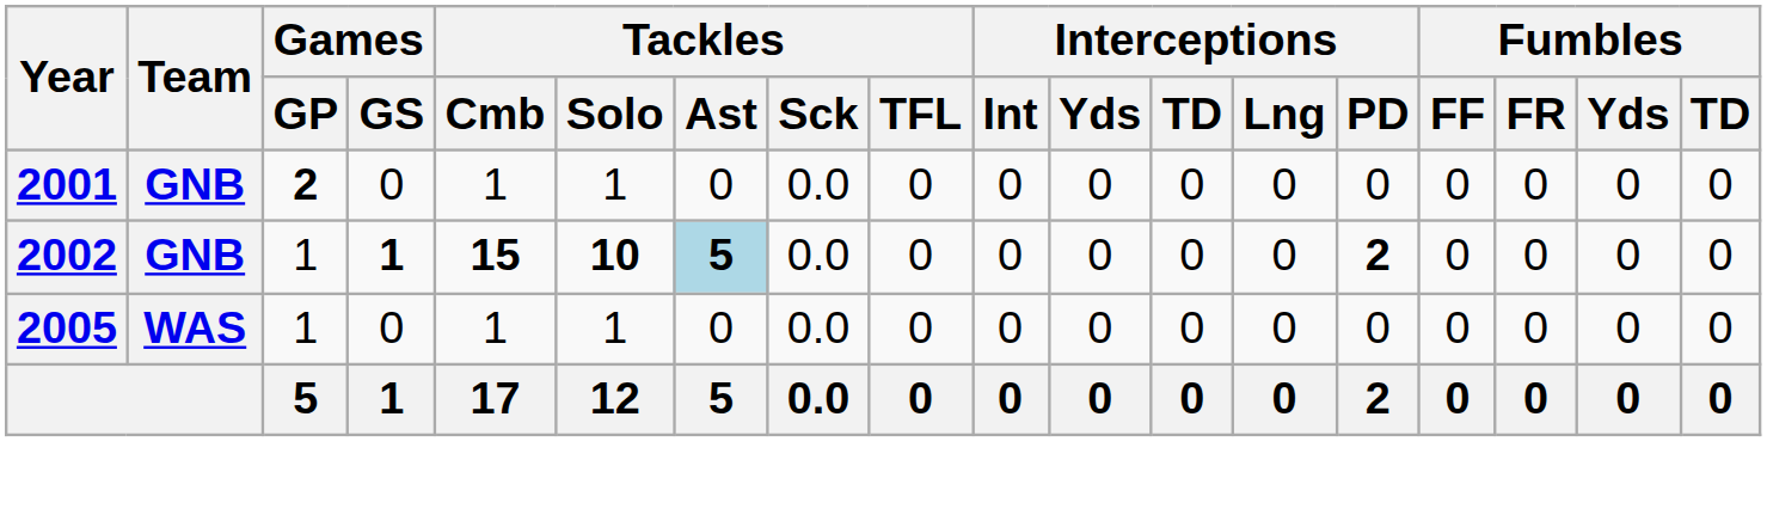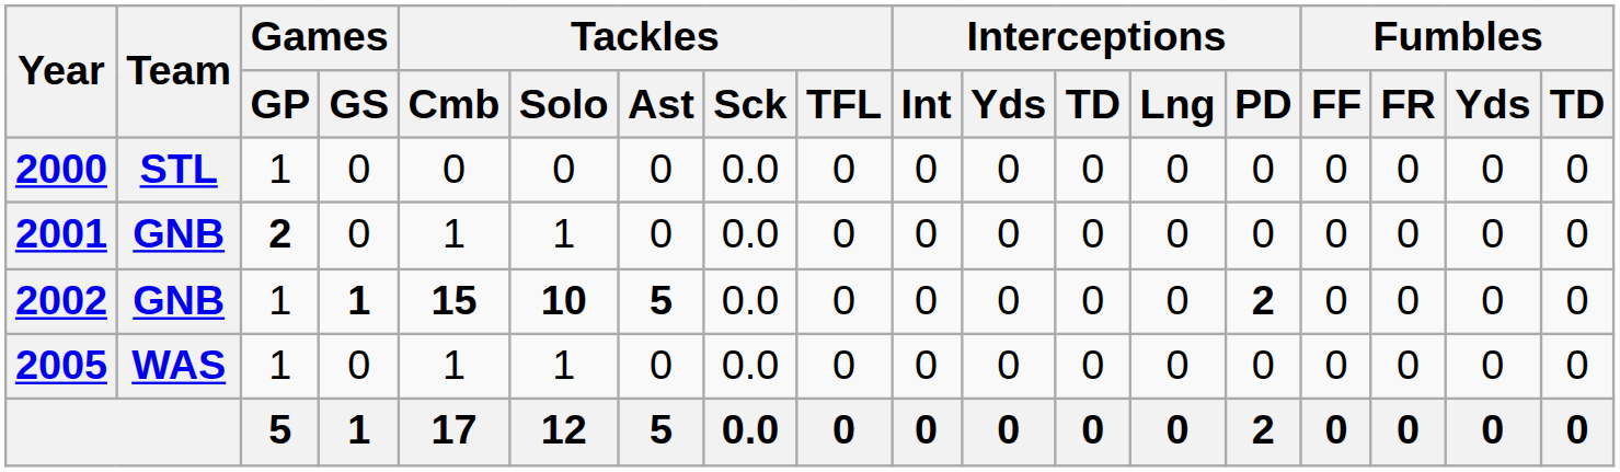+ row: 2000 | STL | 1 | 0 | 0 | 0 | 0 | 0.0 | 0 | 0 | 0 | 0 | 0 | 0 | 0 | 0 | 0 | 0
2002 | Tackles / Ast: lightblue background -> no background
